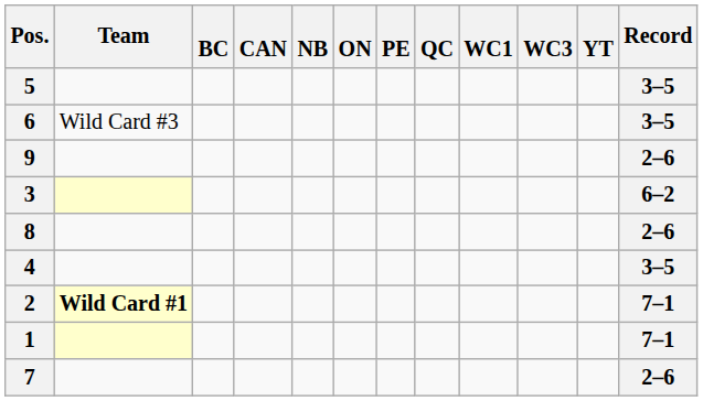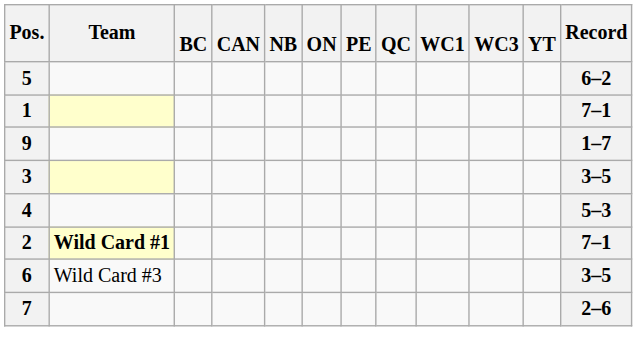5 | Record: 3–5 -> 6–2
rows swapped: 1 <-> 6
9 | Record: 2–6 -> 1–7
3 | Record: 6–2 -> 3–5
- row: 8 | 2–6
4 | Record: 3–5 -> 5–3
